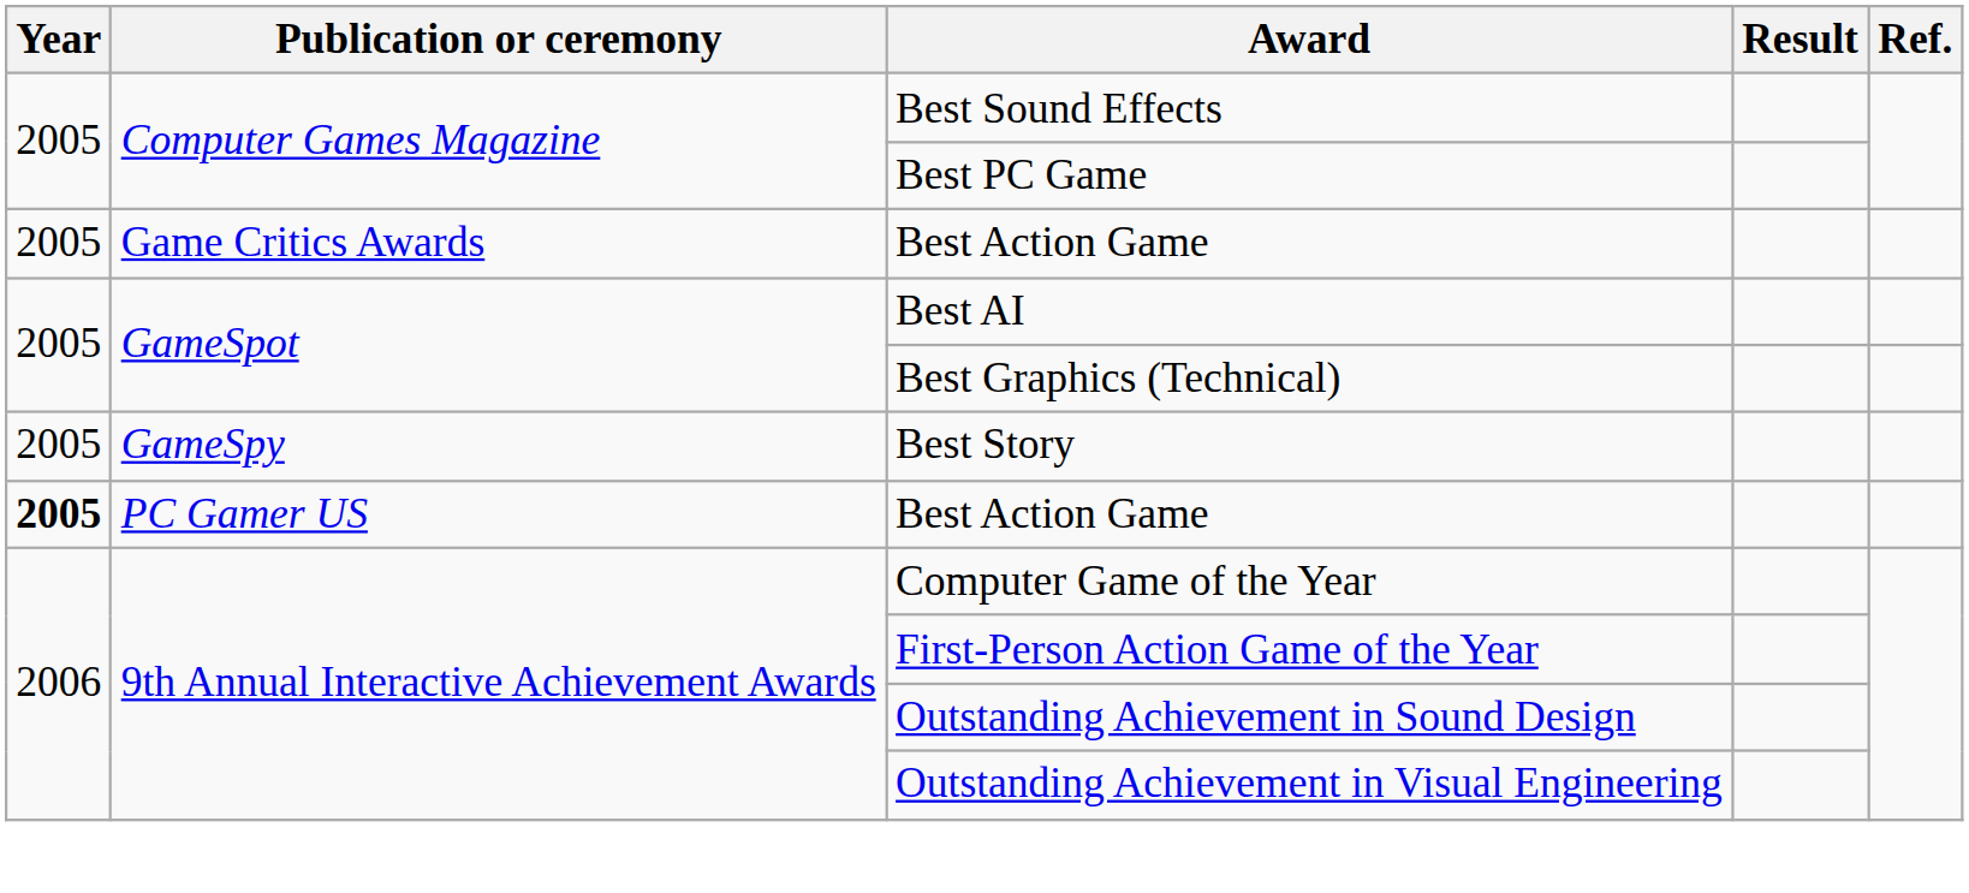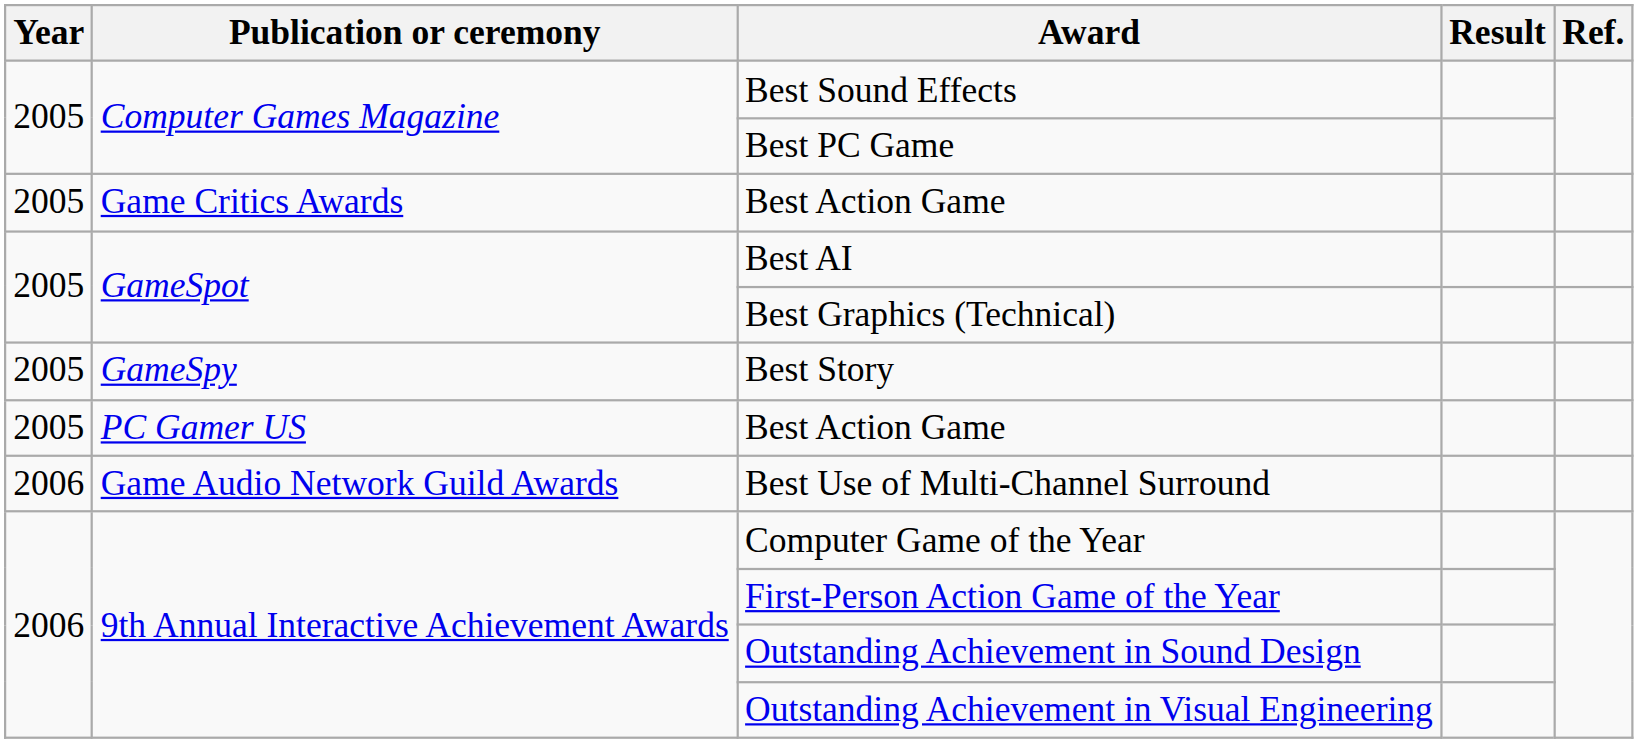PC Gamer US / Best Action Game | Year: bold -> normal
+ row: 2006 | Game Audio Network Guild Awards | Best Use of Multi-Channel Surround
